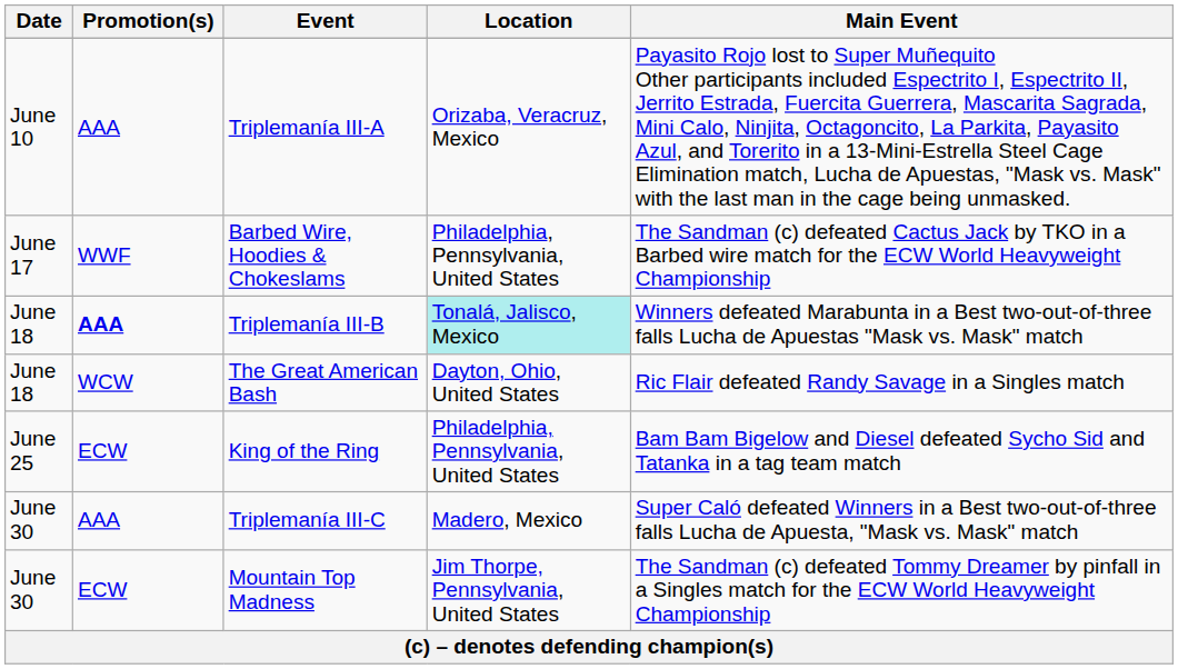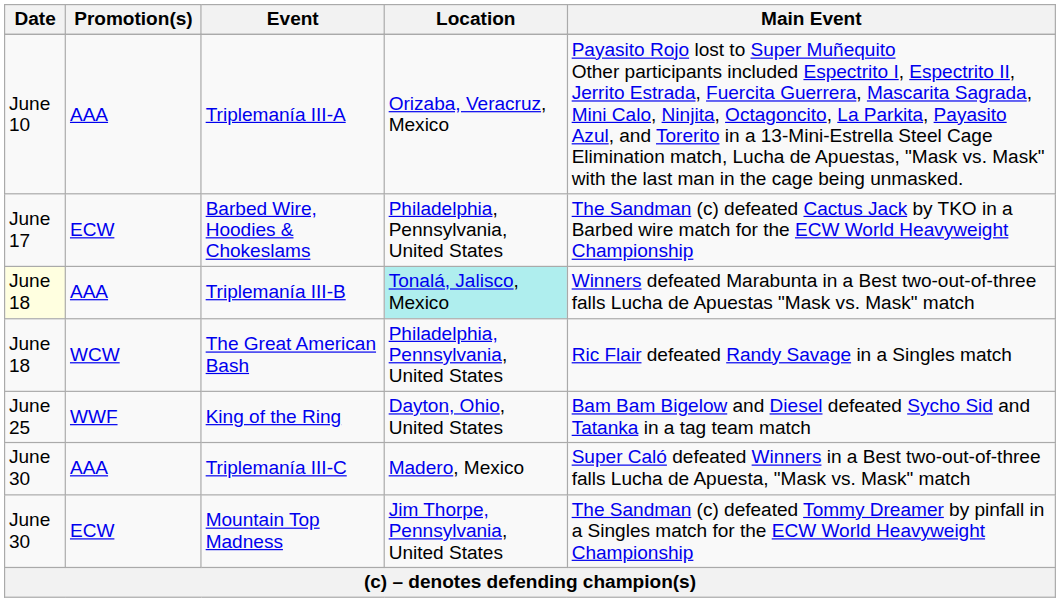Barbed Wire, Hoodies & Chokeslams | Promotion(s): WWF -> ECW
Triplemanía III-B | Date: no background -> lightyellow background
Triplemanía III-B | Promotion(s): bold -> normal
The Great American Bash | Location: Dayton, Ohio, United States -> Philadelphia, Pennsylvania, United States
King of the Ring | Promotion(s): ECW -> WWF
King of the Ring | Location: Philadelphia, Pennsylvania, United States -> Dayton, Ohio, United States
